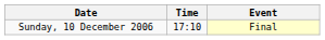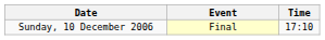columns swapped: Time <-> Event
